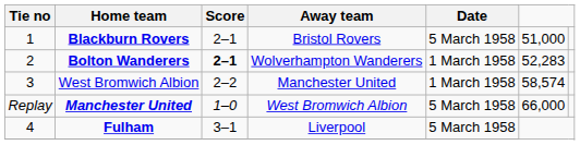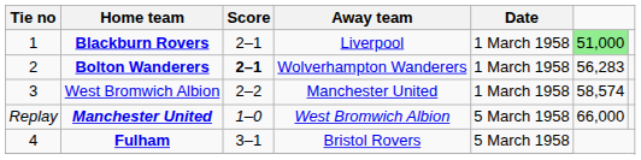Blackburn Rovers | Away team: Bristol Rovers -> Liverpool
Blackburn Rovers | Date: 5 March 1958 -> 1 March 1958
Blackburn Rovers | column 6: no background -> lightgreen background
Bolton Wanderers | column 6: 52,283 -> 56,283
Fulham | Away team: Liverpool -> Bristol Rovers
